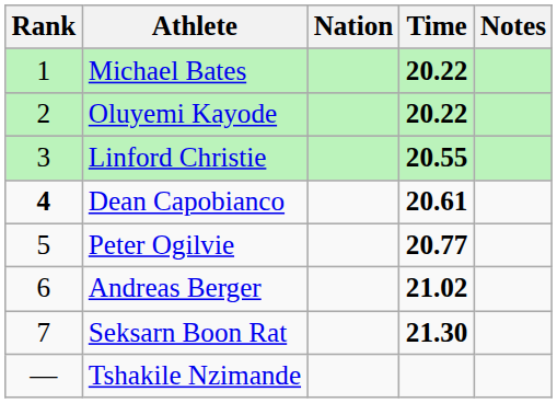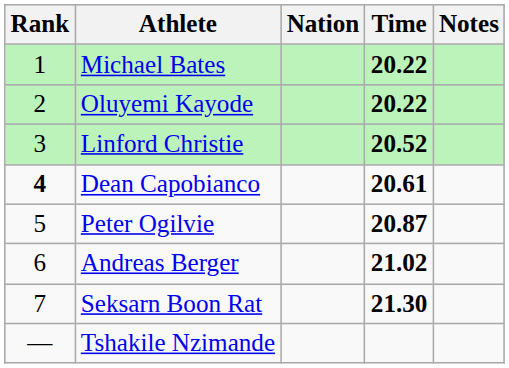Linford Christie | Time: 20.55 -> 20.52
Peter Ogilvie | Time: 20.77 -> 20.87
